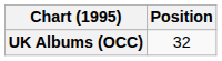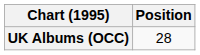UK Albums (OCC) | Position: 32 -> 28
